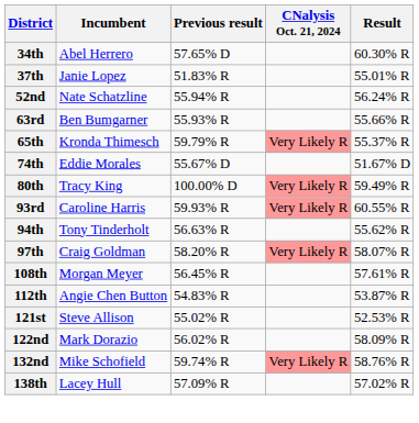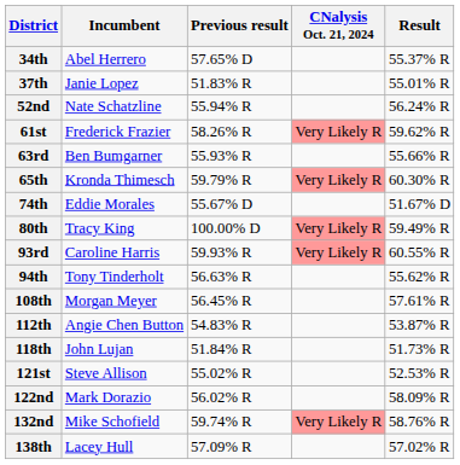34th | Result: 60.30% R -> 55.37% R
+ row: 61st | Frederick Frazier | 58.26% R | Very Likely R | 59.62% R
65th | Result: 55.37% R -> 60.30% R
- row: 97th | Craig Goldman | 58.20% R | Very Likely R | 58.07% R
+ row: 118th | John Lujan | 51.84% R | 51.73% R
